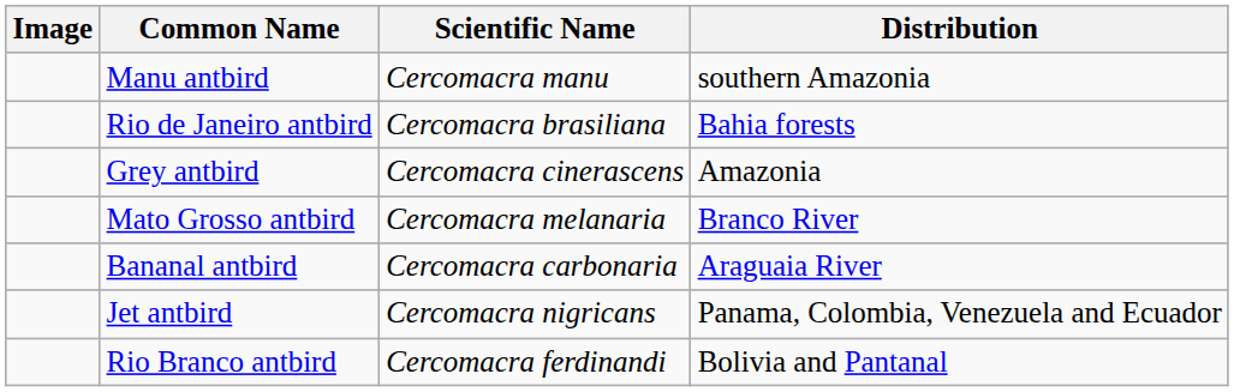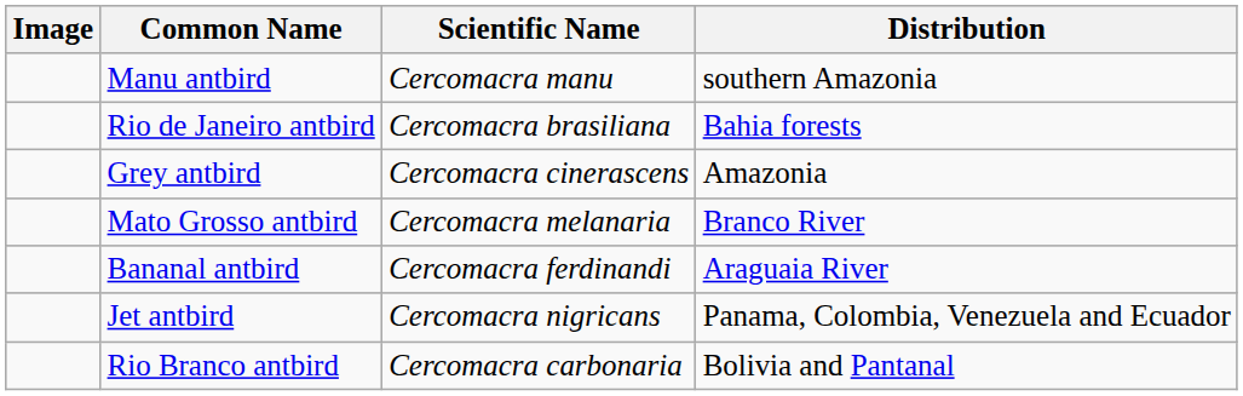Bananal antbird | Scientific Name: Cercomacra carbonaria -> Cercomacra ferdinandi
Rio Branco antbird | Scientific Name: Cercomacra ferdinandi -> Cercomacra carbonaria
